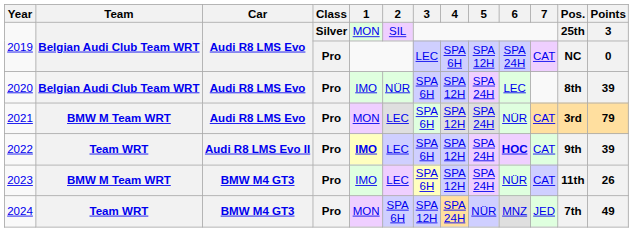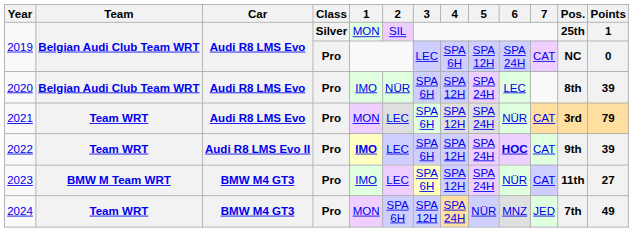2019 / Silver | Points: 3 -> 1
2021 | Team: BMW M Team WRT -> Team WRT
2023 | Points: 26 -> 27
